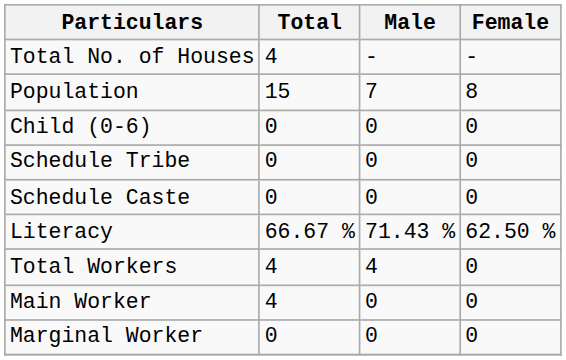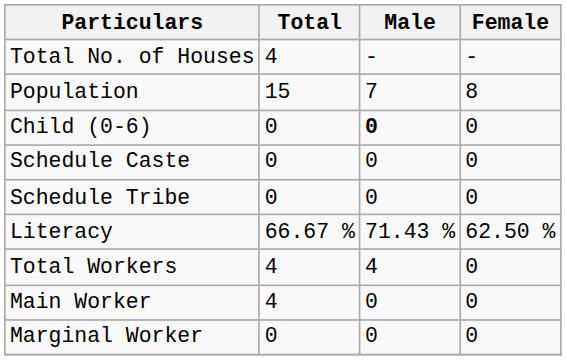Child (0-6) | Male: normal -> bold
rows swapped: Schedule Caste <-> Schedule Tribe
